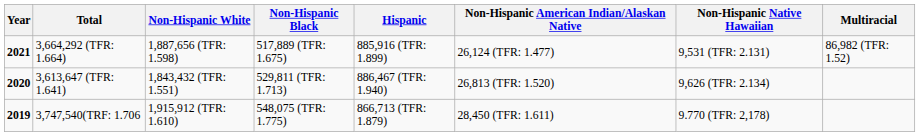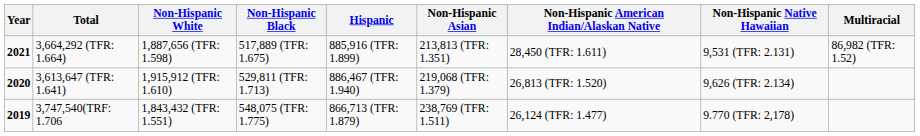+ column: Non-Hispanic Asian | 213,813 (TFR: 1.351) | 219,068 (TFR: 1.379) | 238,769 (TFR: 1.511)
3,664,292 (TFR: 1.664) | Non-Hispanic American Indian/Alaskan Native: 26,124 (TFR: 1.477) -> 28,450 (TFR: 1.611)
3,613,647 (TFR: 1.641) | Non-Hispanic White: 1,843,432 (TFR: 1.551) -> 1,915,912 (TFR: 1.610)
3,747,540(TRF: 1.706 | Non-Hispanic White: 1,915,912 (TFR: 1.610) -> 1,843,432 (TFR: 1.551)
3,747,540(TRF: 1.706 | Non-Hispanic American Indian/Alaskan Native: 28,450 (TFR: 1.611) -> 26,124 (TFR: 1.477)
